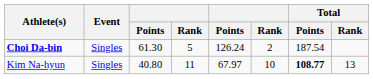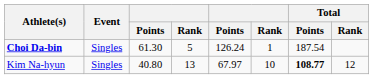Choi Da-bin | column 6: 2 -> 1
Kim Na-hyun | column 4: 11 -> 13
Kim Na-hyun | Total / Rank: 13 -> 12
